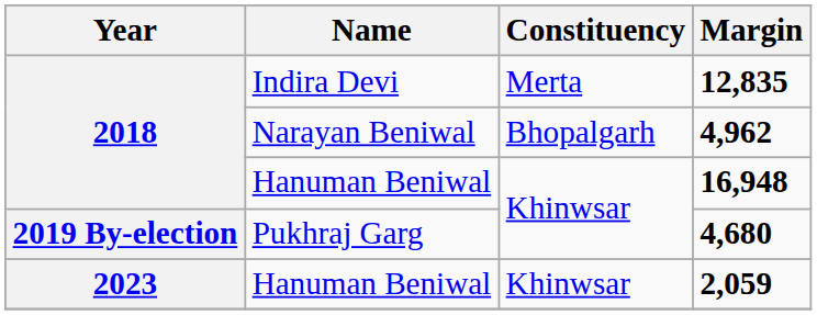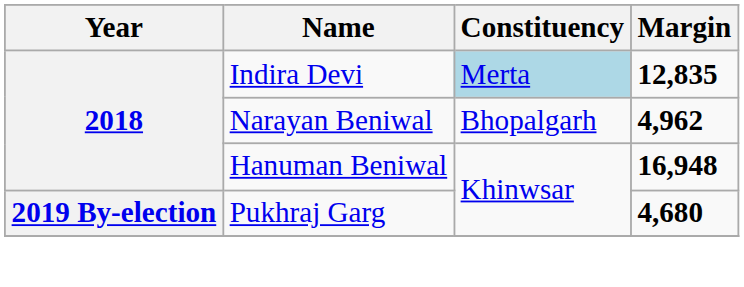12,835 | Constituency: no background -> lightblue background
- row: 2023 | Hanuman Beniwal | Khinwsar | 2,059
